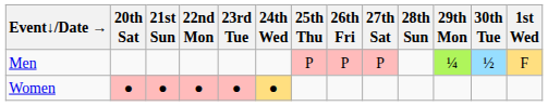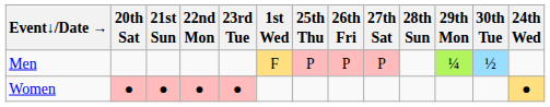columns swapped: 24th Wed <-> 1st Wed
